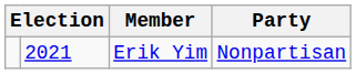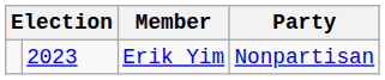Erik Yim | column 2: 2021 -> 2023
